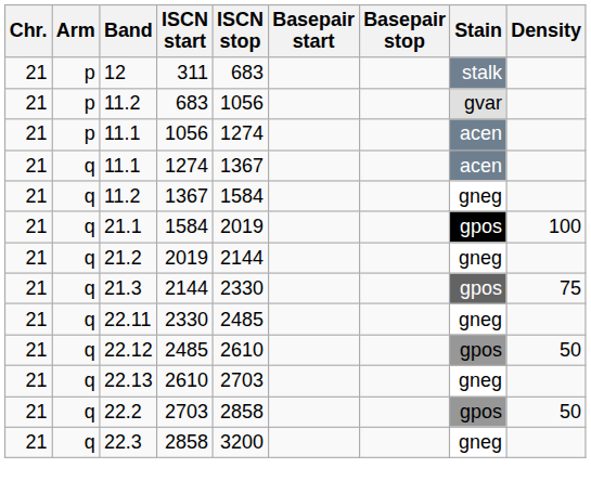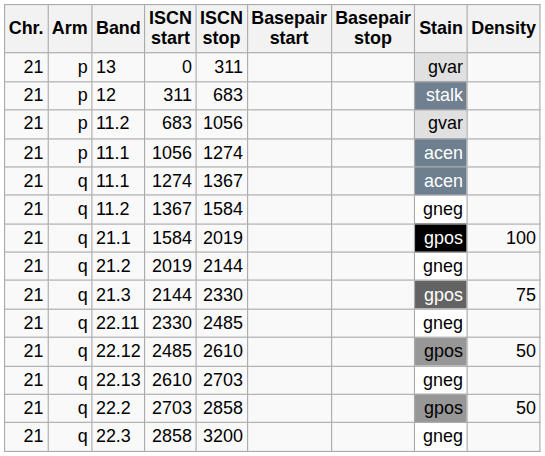+ row: 21 | p | 13 | 0 | 311 | gvar
